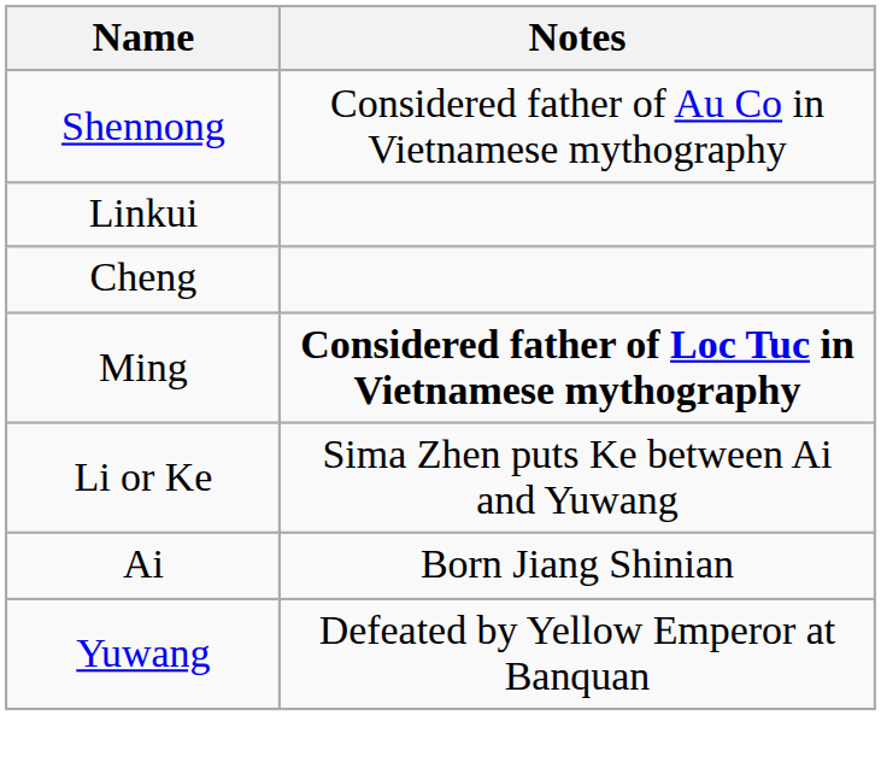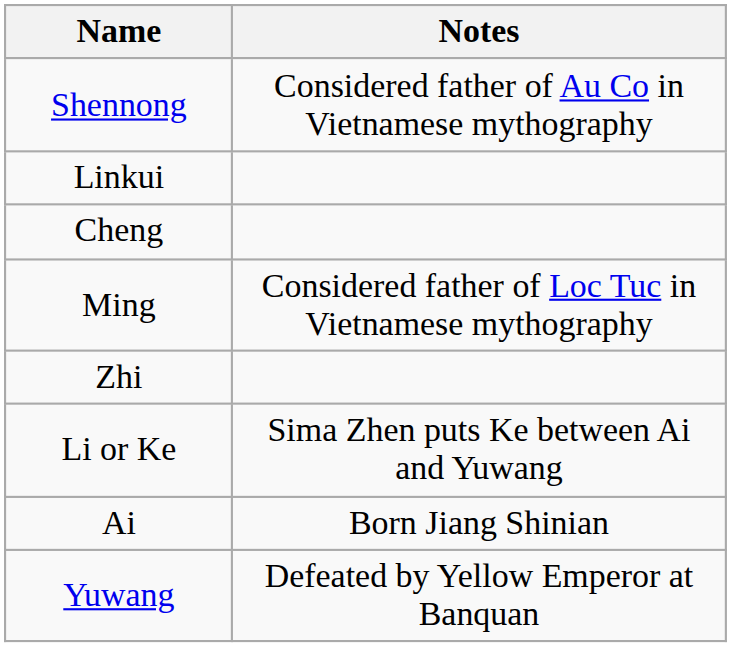Ming | Notes: bold -> normal
+ row: Zhi
